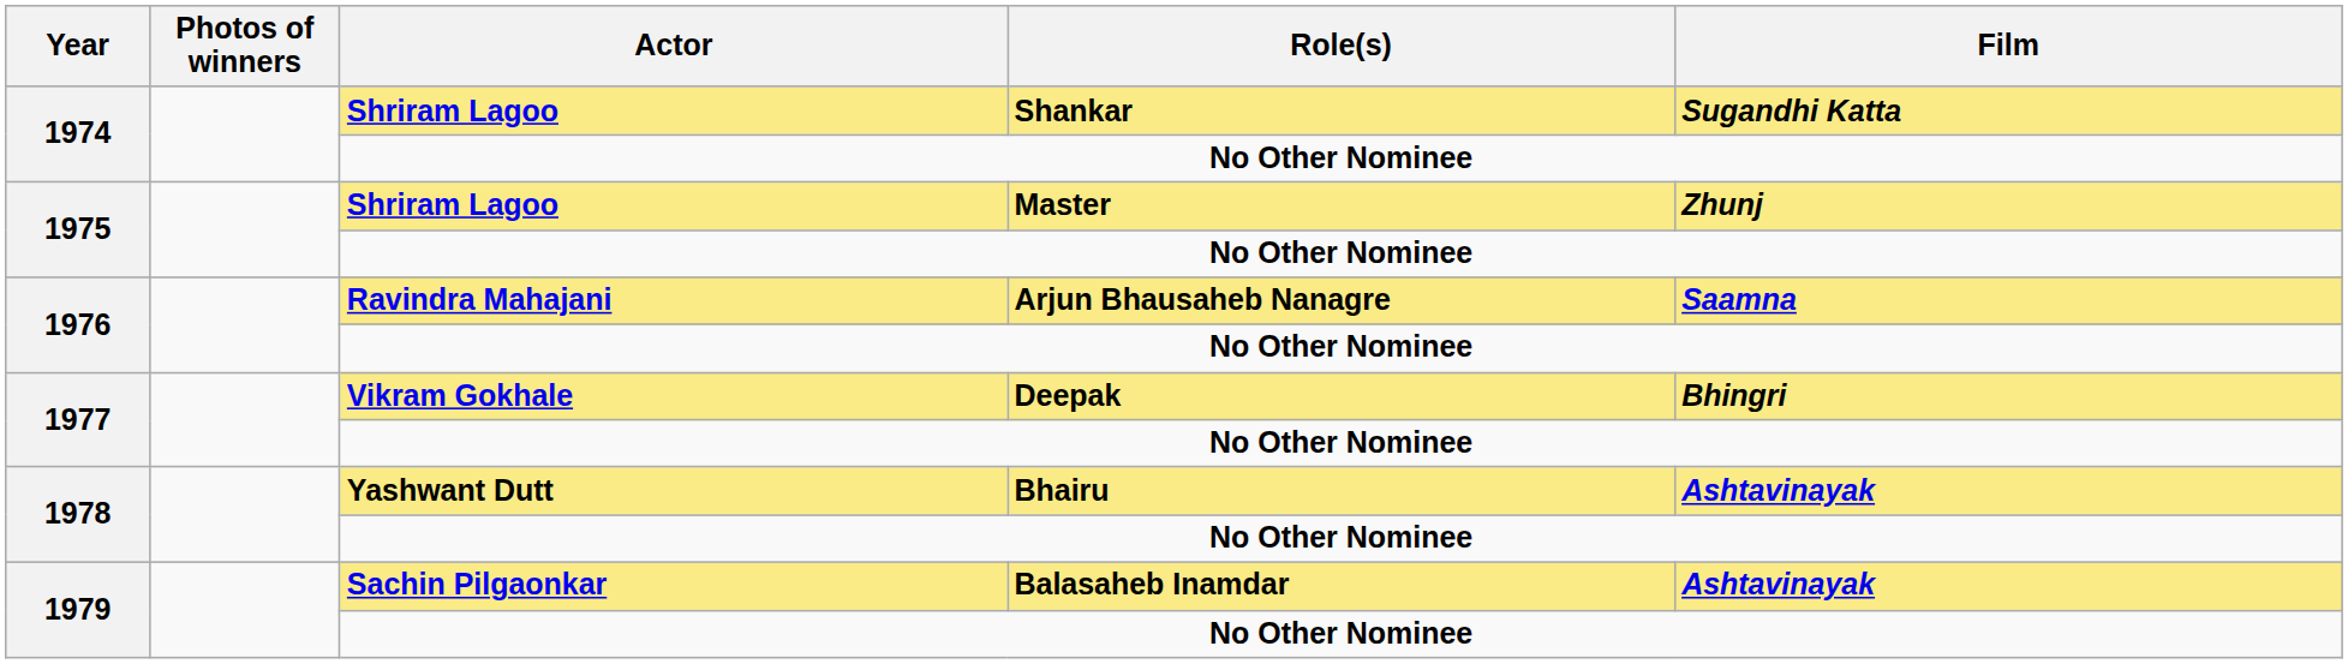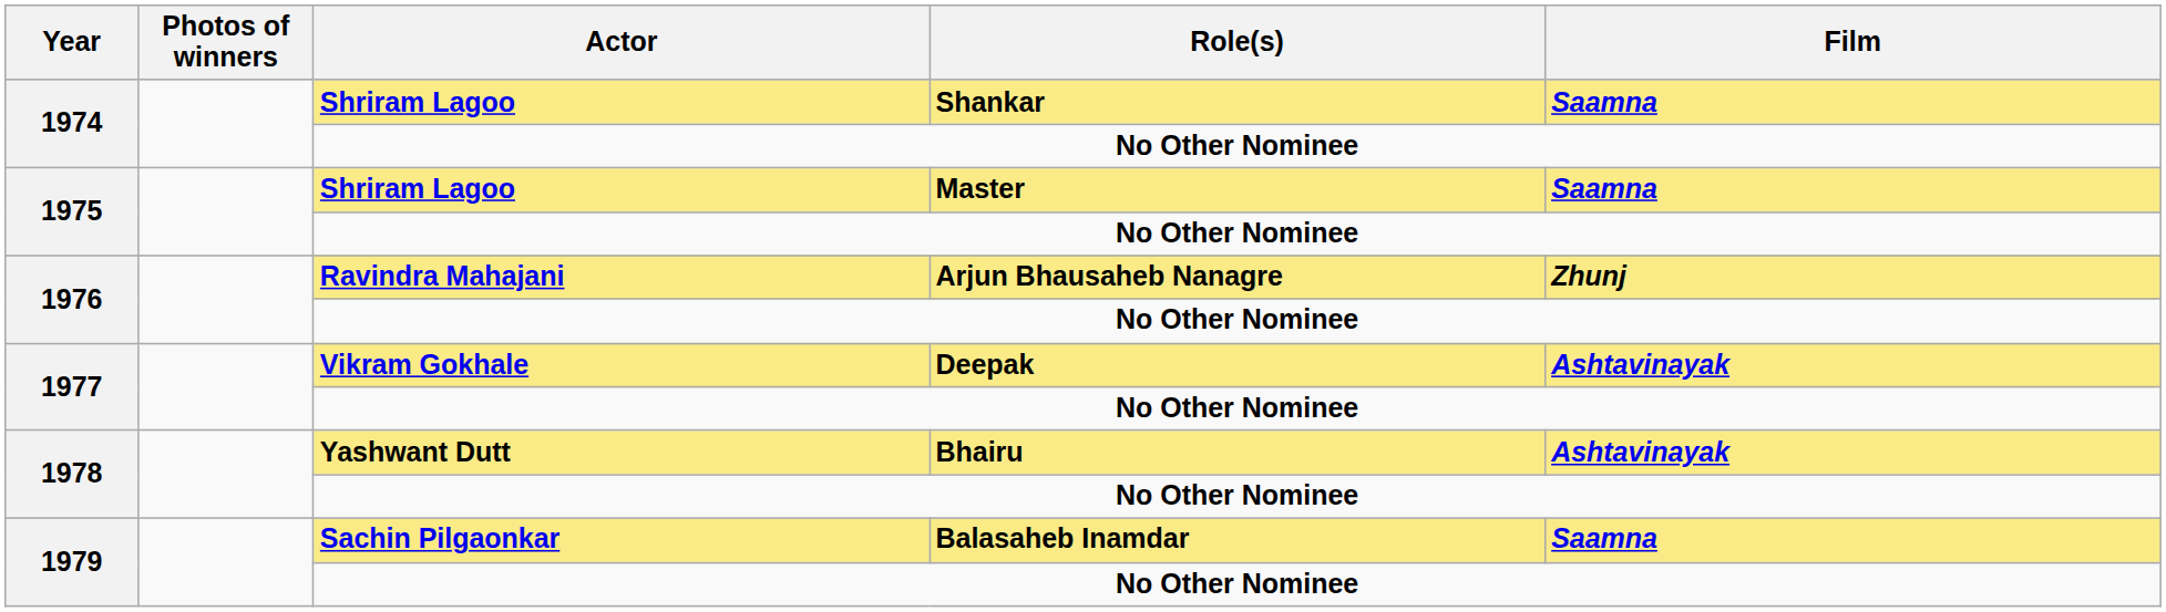Shankar | Film: Sugandhi Katta -> Saamna
Master | Film: Zhunj -> Saamna
Arjun Bhausaheb Nanagre | Film: Saamna -> Zhunj
Deepak | Film: Bhingri -> Ashtavinayak
Balasaheb Inamdar | Film: Ashtavinayak -> Saamna
